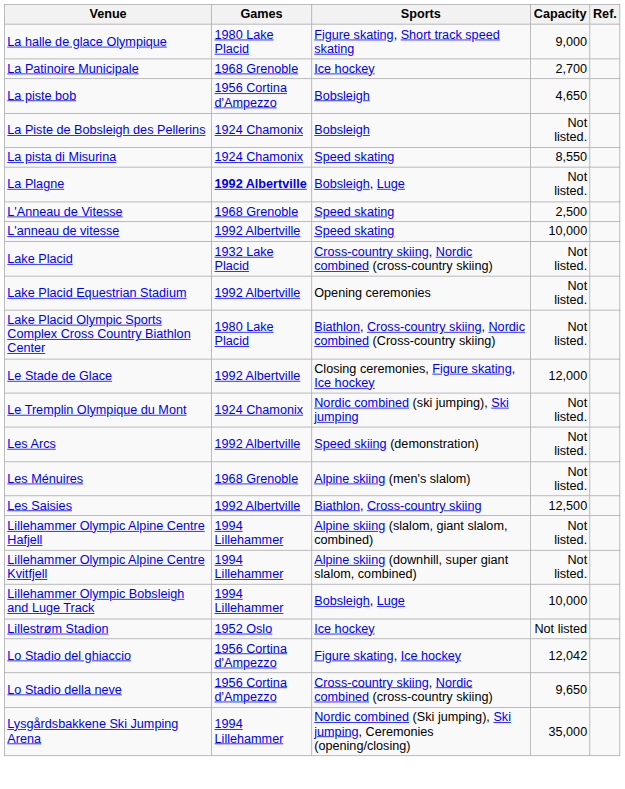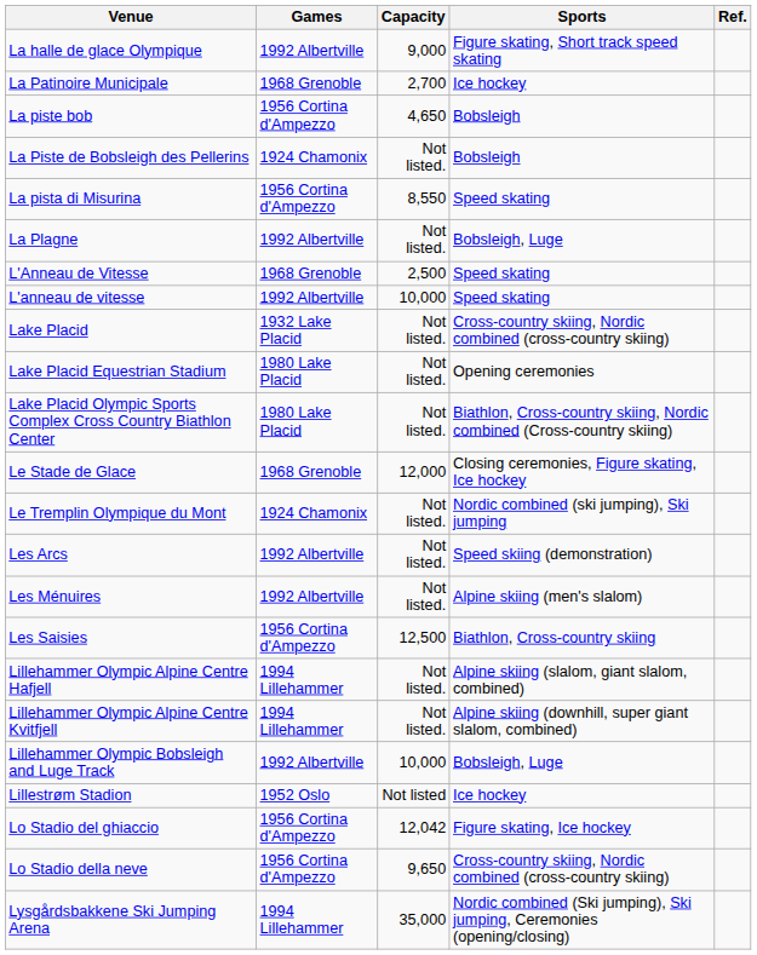columns swapped: Sports <-> Capacity
La halle de glace Olympique | Games: 1980 Lake Placid -> 1992 Albertville
La pista di Misurina | Games: 1924 Chamonix -> 1956 Cortina d'Ampezzo
La Plagne | Games: bold -> normal
Lake Placid Equestrian Stadium | Games: 1992 Albertville -> 1980 Lake Placid
Le Stade de Glace | Games: 1992 Albertville -> 1968 Grenoble
Les Ménuires | Games: 1968 Grenoble -> 1992 Albertville
Les Saisies | Games: 1992 Albertville -> 1956 Cortina d'Ampezzo
Lillehammer Olympic Bobsleigh and Luge Track | Games: 1994 Lillehammer -> 1992 Albertville
